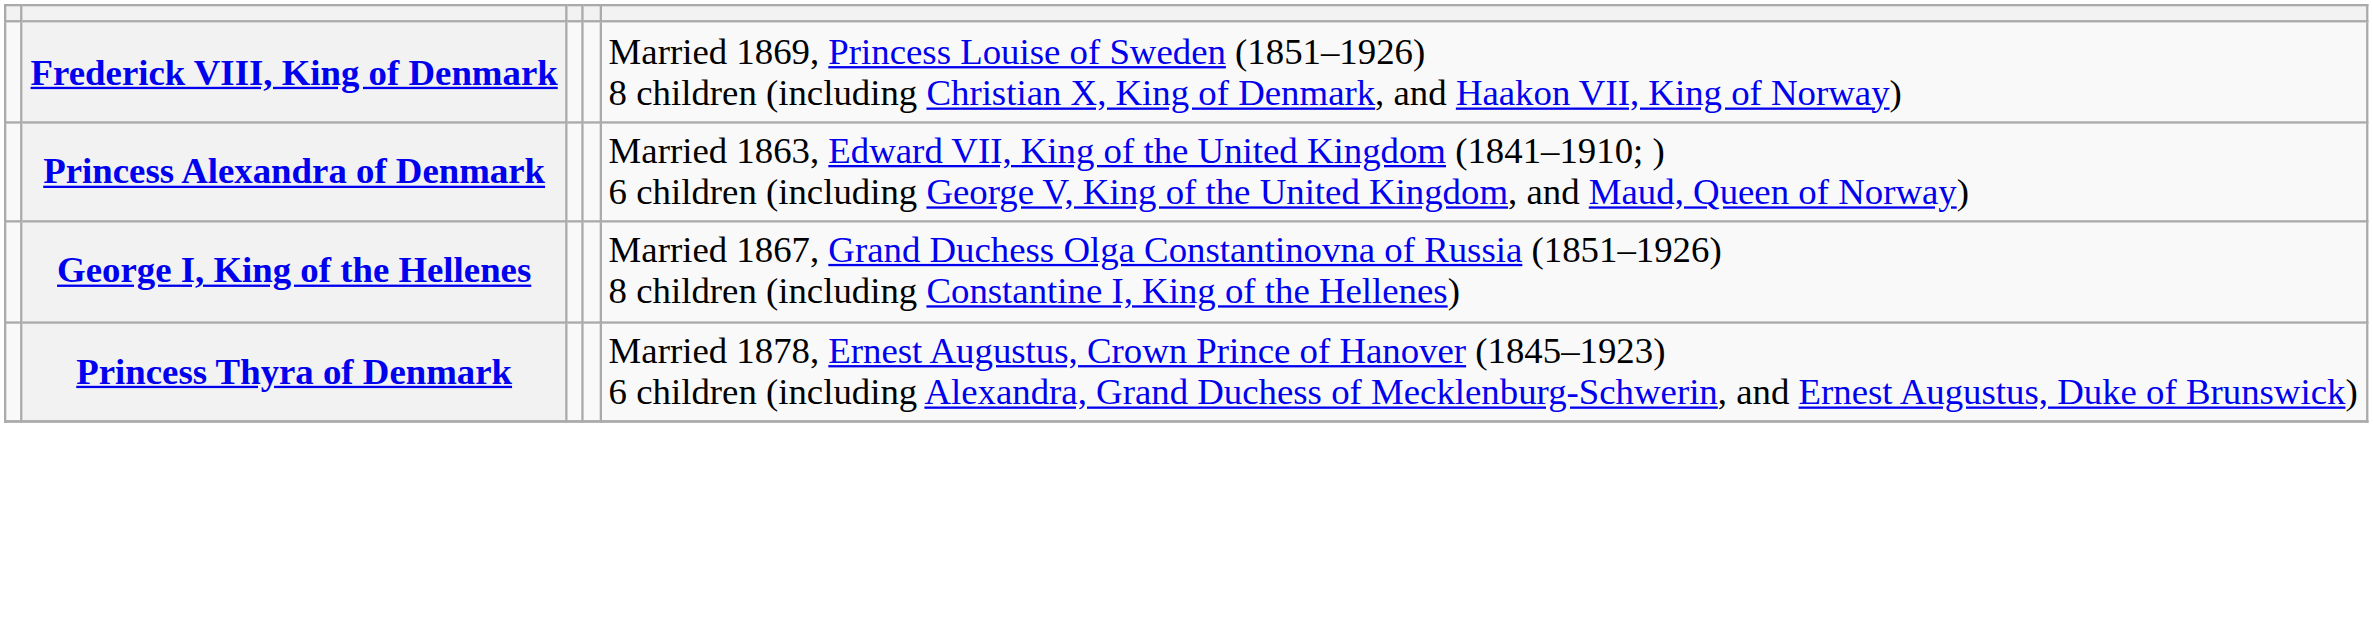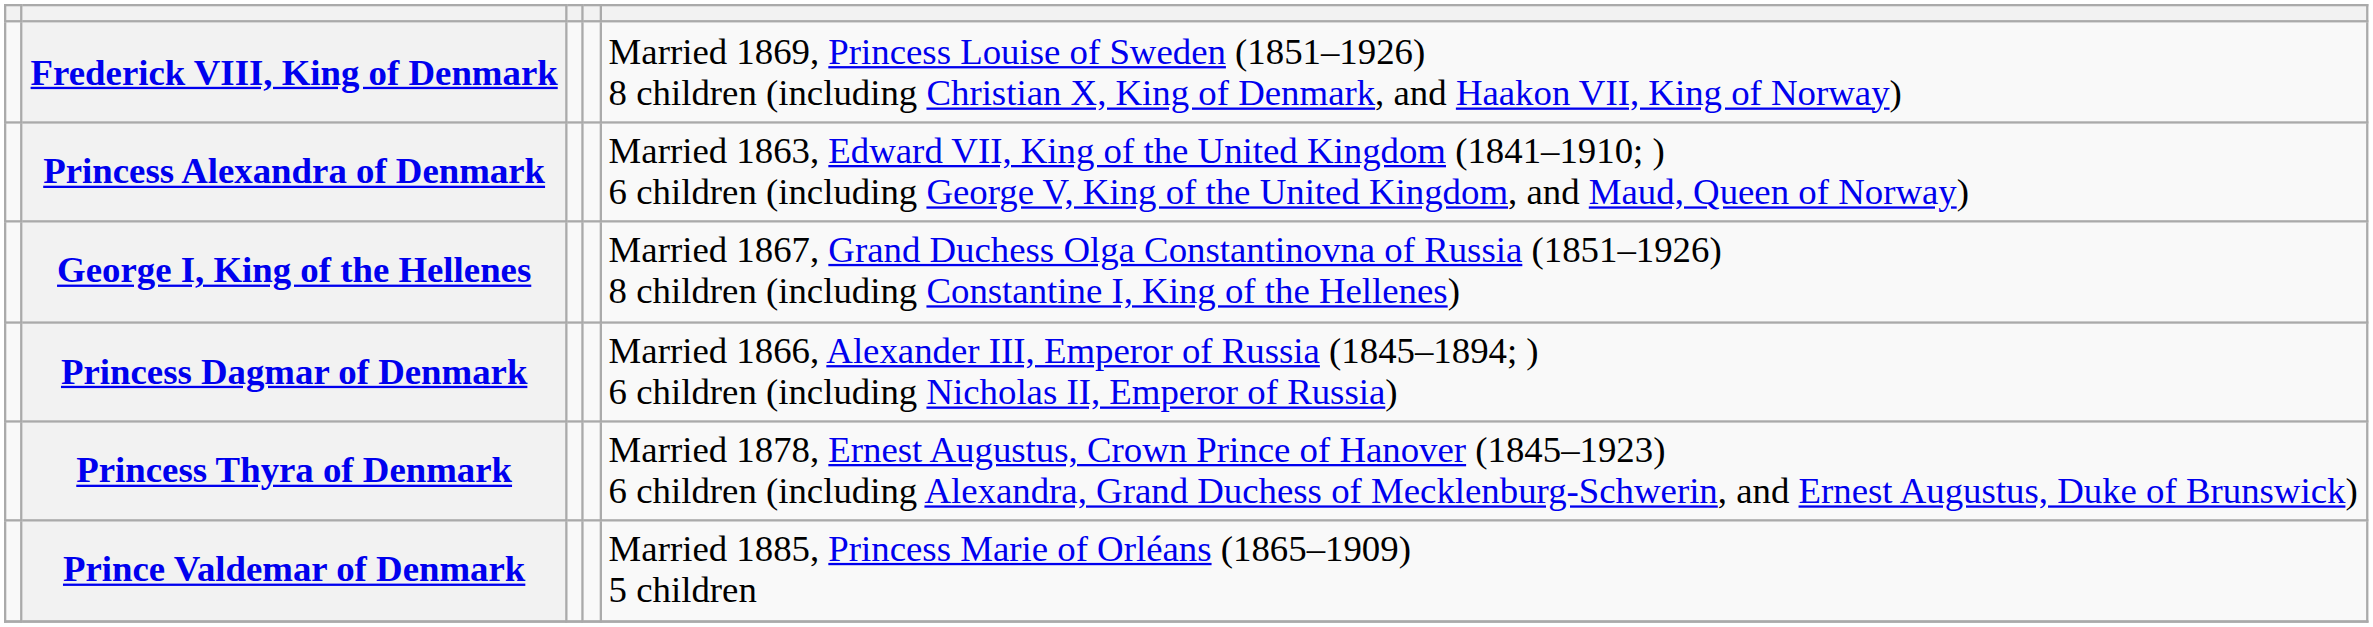+ row: Princess Dagmar of Denmark | Married 1866, Alexander III, Emperor of Russia (1845–1894; ) 6 children (including Nicholas II, Emperor of Russia)
+ row: Prince Valdemar of Denmark | Married 1885, Princess Marie of Orléans (1865–1909) 5 children
